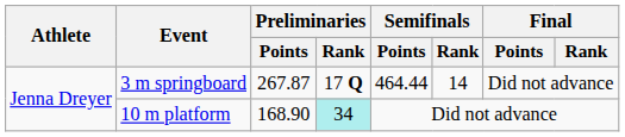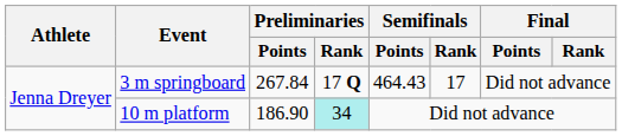3 m springboard | Preliminaries / Points: 267.87 -> 267.84
3 m springboard | Semifinals / Points: 464.44 -> 464.43
3 m springboard | Semifinals / Rank: 14 -> 17
10 m platform | Preliminaries / Points: 168.90 -> 186.90
